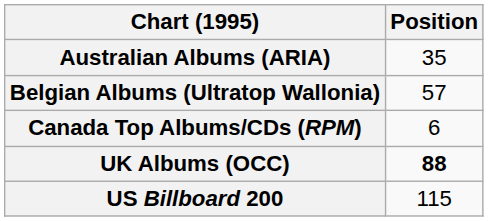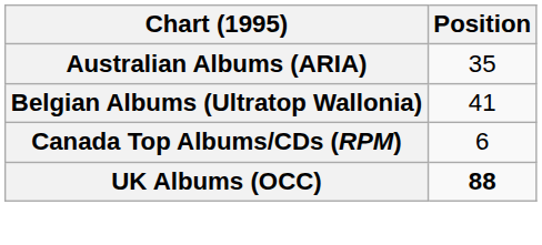Belgian Albums (Ultratop Wallonia) | Position: 57 -> 41
- row: US Billboard 200 | 115
